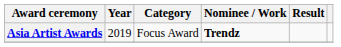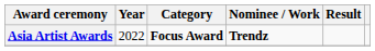Asia Artist Awards | Year: 2019 -> 2022
Asia Artist Awards | Category: normal -> bold
